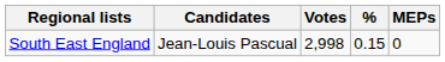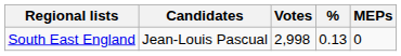South East England | %: 0.15 -> 0.13
